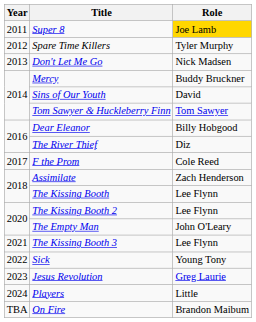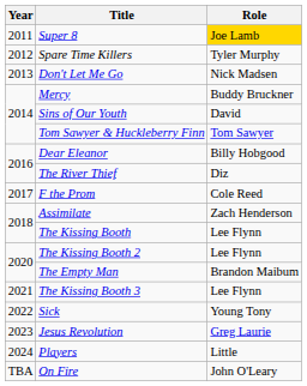The Empty Man | Role: John O'Leary -> Brandon Maibum
On Fire | Role: Brandon Maibum -> John O'Leary
